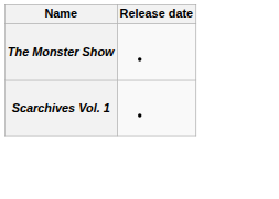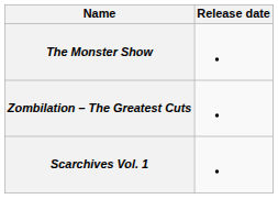+ row: Zombilation – The Greatest Cuts
